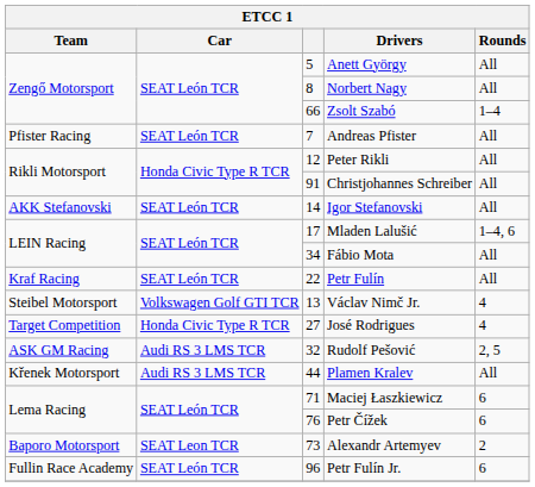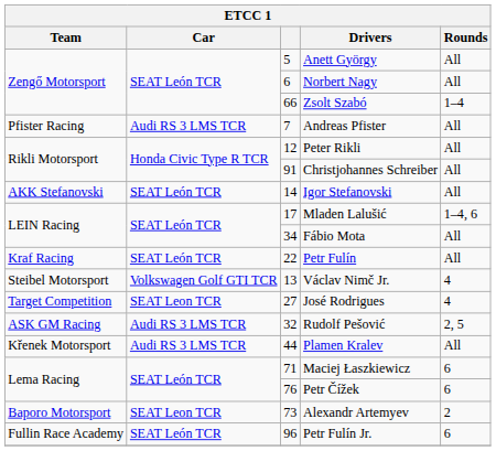Norbert Nagy | column 3: 8 -> 6
Andreas Pfister | Car: SEAT León TCR -> Audi RS 3 LMS TCR
José Rodrigues | Car: Honda Civic Type R TCR -> SEAT Leon TCR
